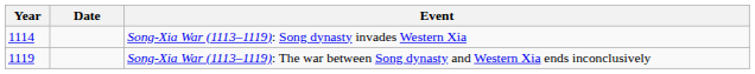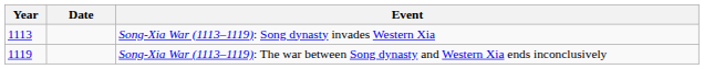Song-Xia War (1113–1119): Song dynasty invades Western Xia | Year: 1114 -> 1113
